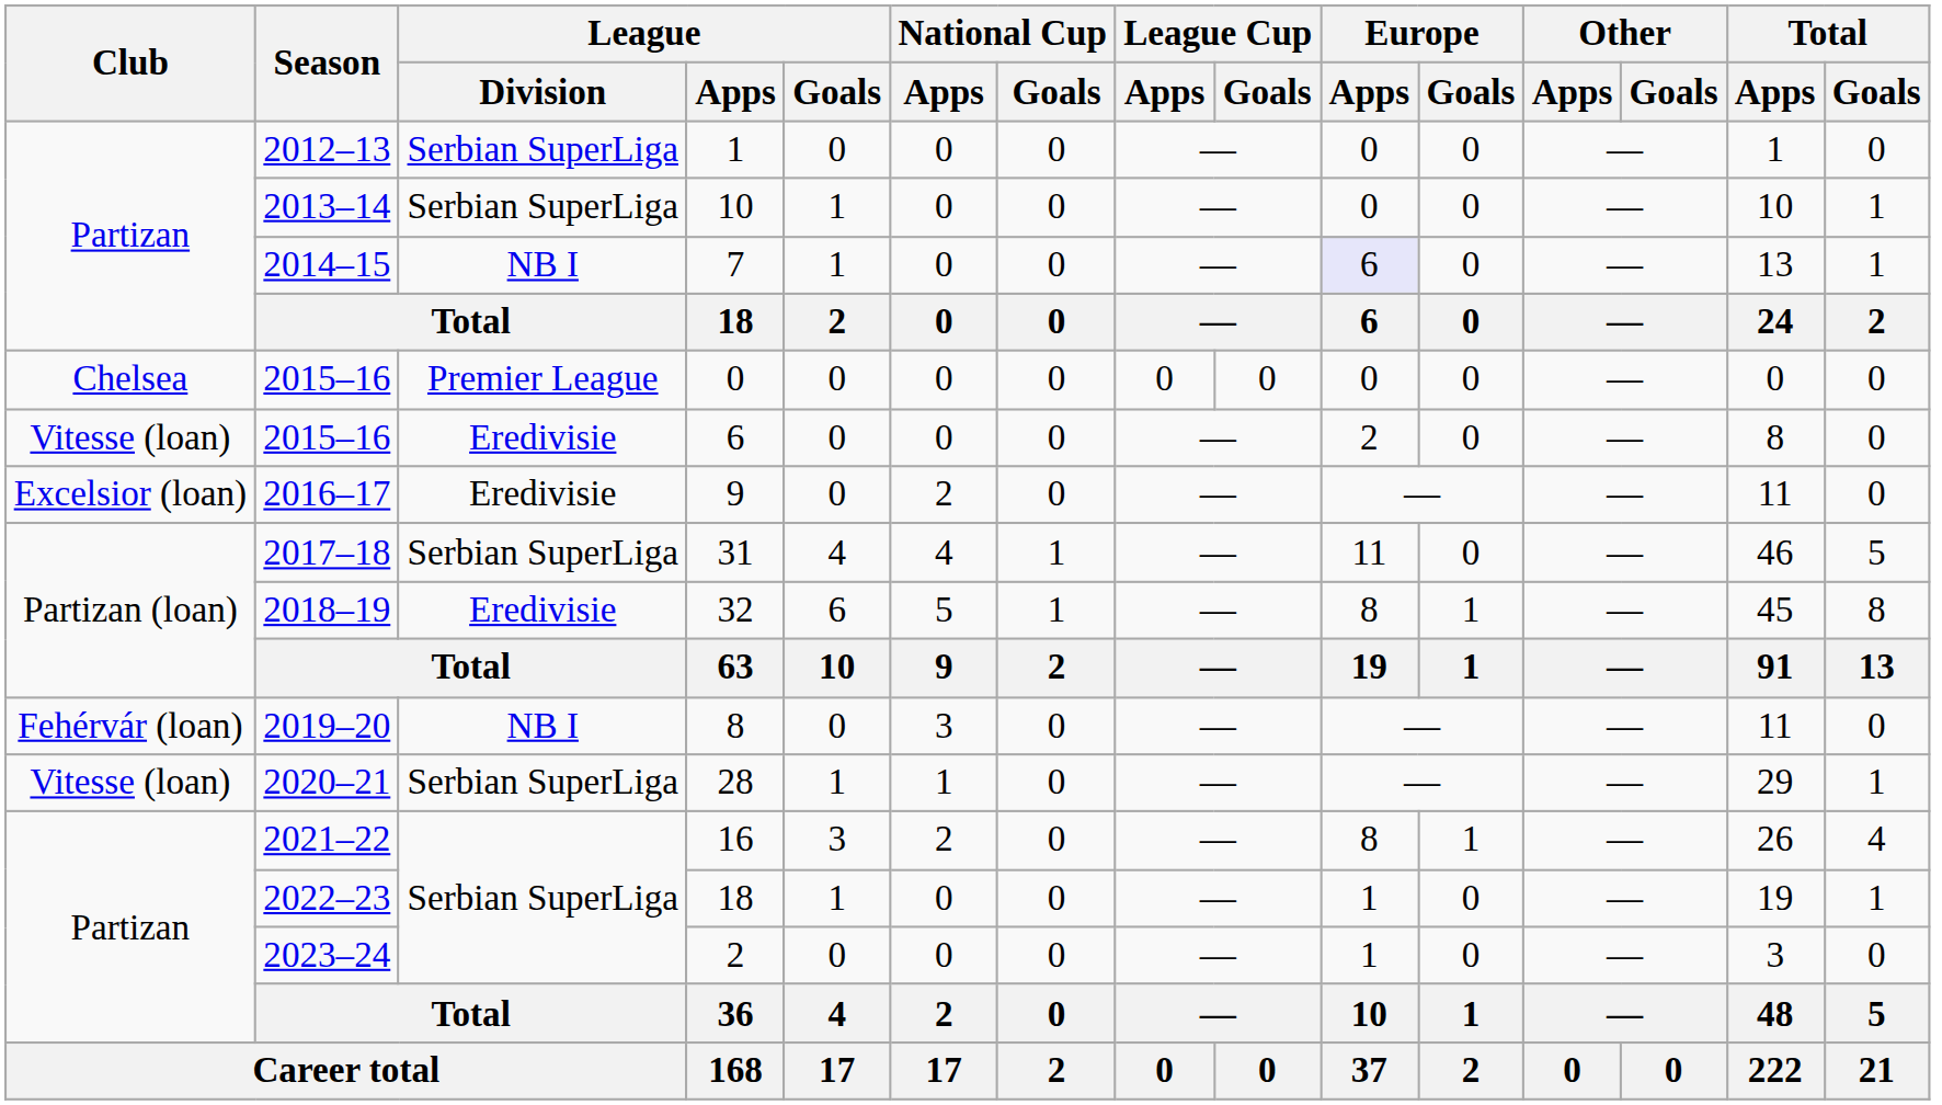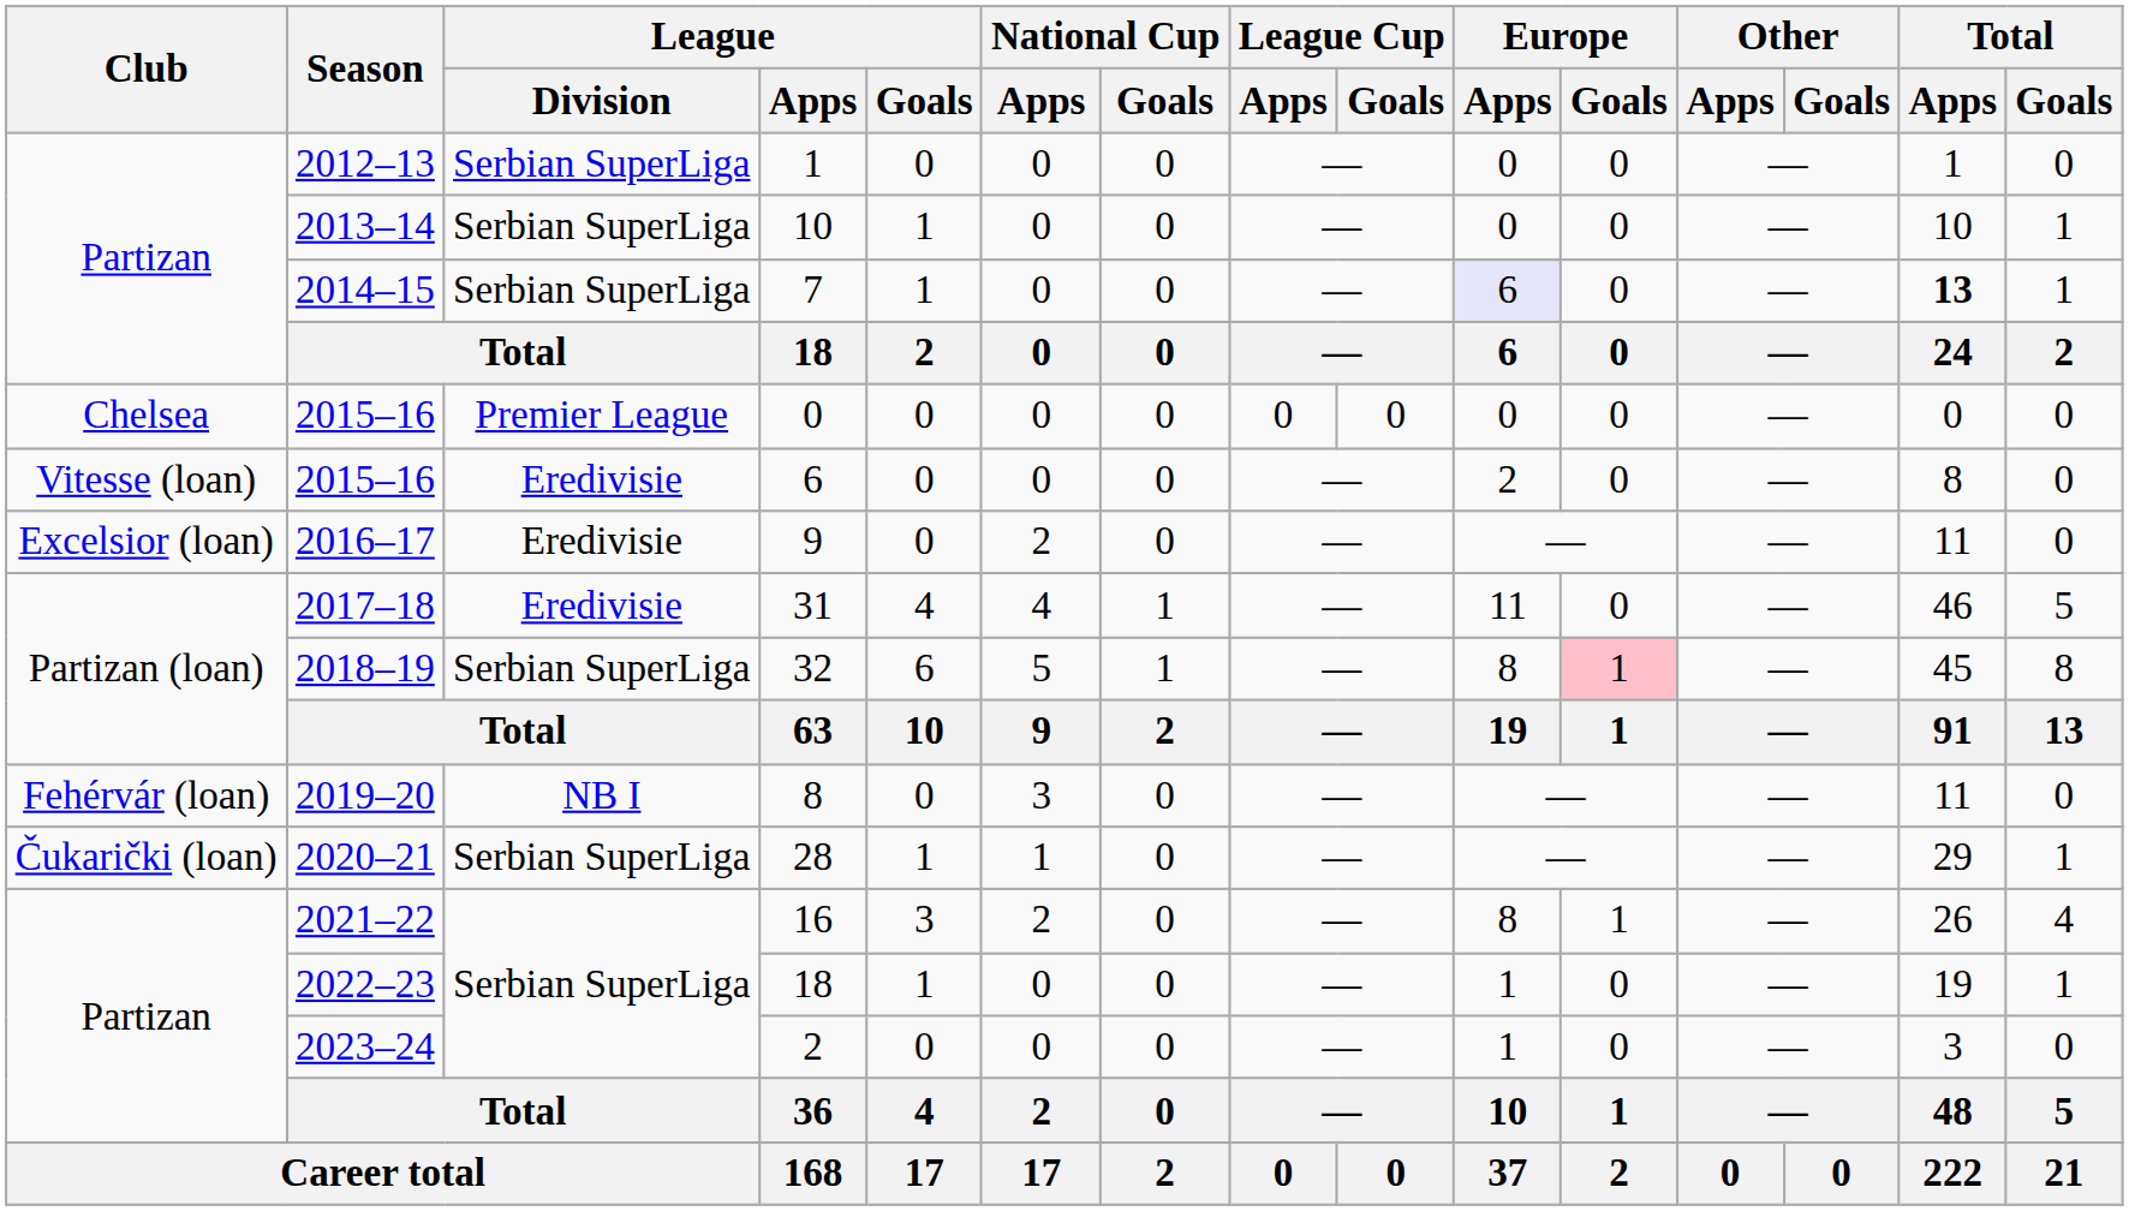7 | League / Division: NB I -> Serbian SuperLiga
7 | Total / Apps: normal -> bold
31 | League / Division: Serbian SuperLiga -> Eredivisie
32 | League / Division: Eredivisie -> Serbian SuperLiga
32 | Europe / Goals: no background -> pink background
28 | Club: Vitesse (loan) -> Čukarički (loan)
